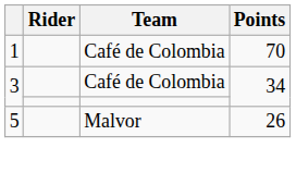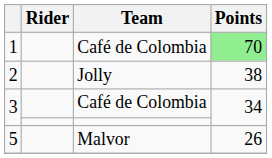1 | Points: no background -> lightgreen background
+ row: 2 | Jolly | 38
